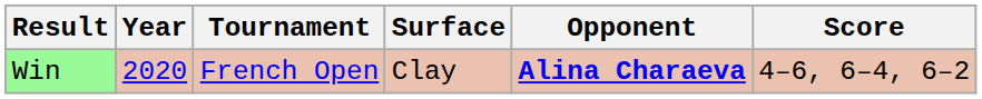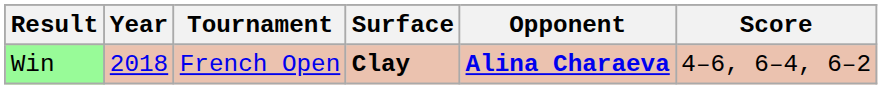Win | Year: 2020 -> 2018
Win | Surface: normal -> bold
